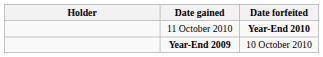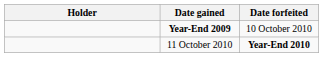rows swapped: Year-End 2009 <-> 11 October 2010
